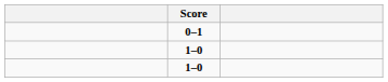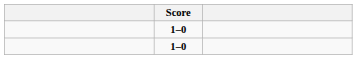- row: 0–1
